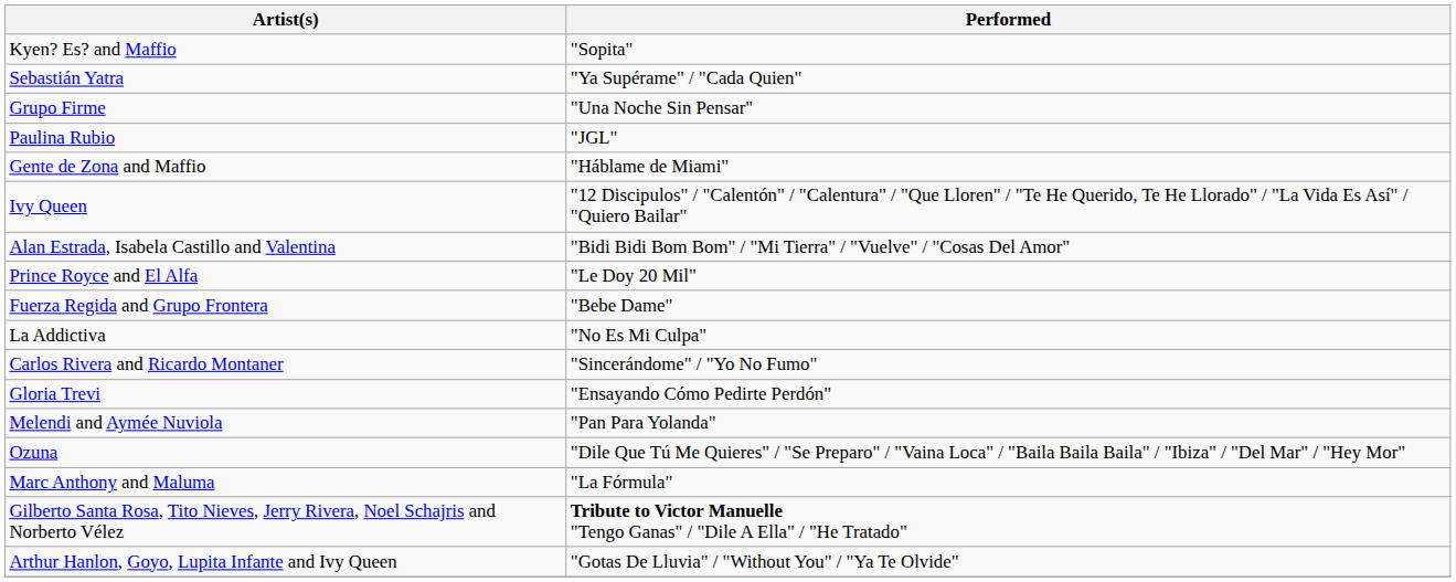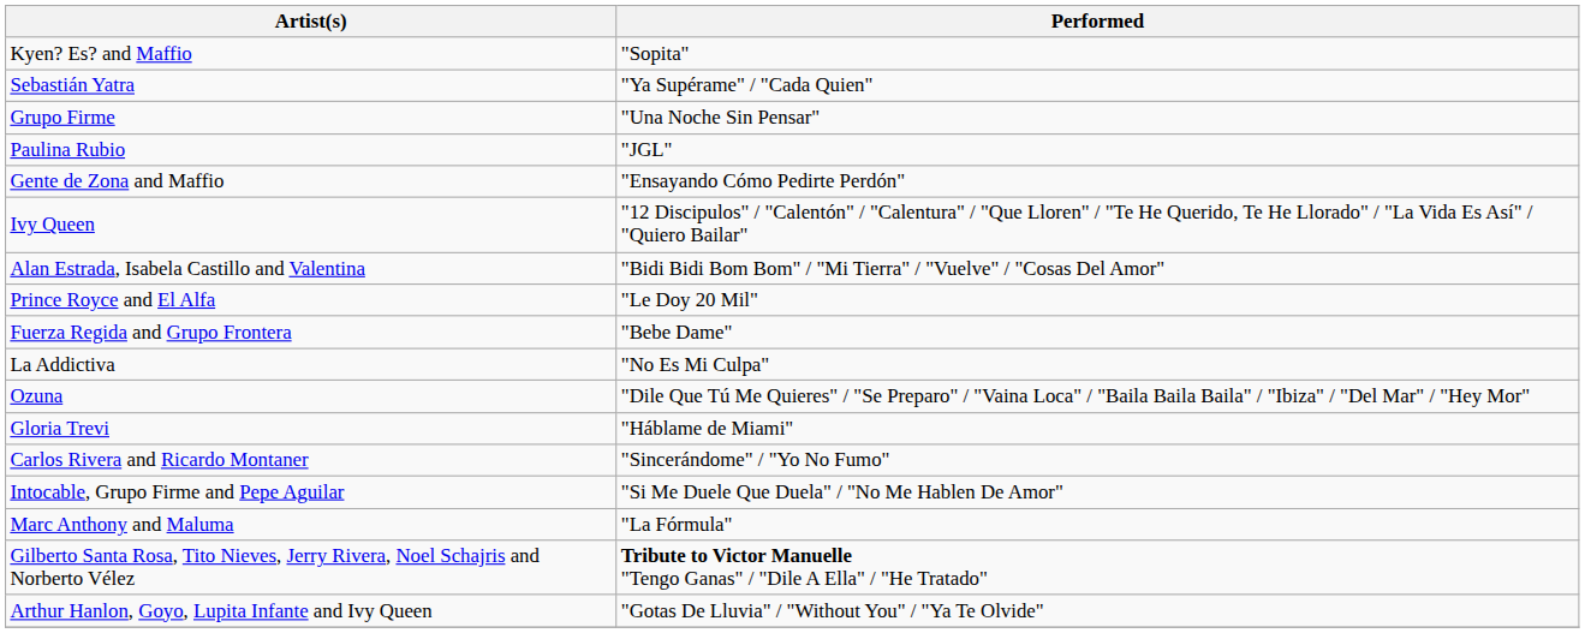Gente de Zona and Maffio | Performed: "Háblame de Miami" -> "Ensayando Cómo Pedirte Perdón"
rows swapped: Carlos Rivera and Ricardo Montaner <-> Ozuna
Gloria Trevi | Performed: "Ensayando Cómo Pedirte Perdón" -> "Háblame de Miami"
- row: Melendi and Aymée Nuviola | "Pan Para Yolanda"
+ row: Intocable, Grupo Firme and Pepe Aguilar | "Si Me Duele Que Duela" / "No Me Hablen De Amor"
